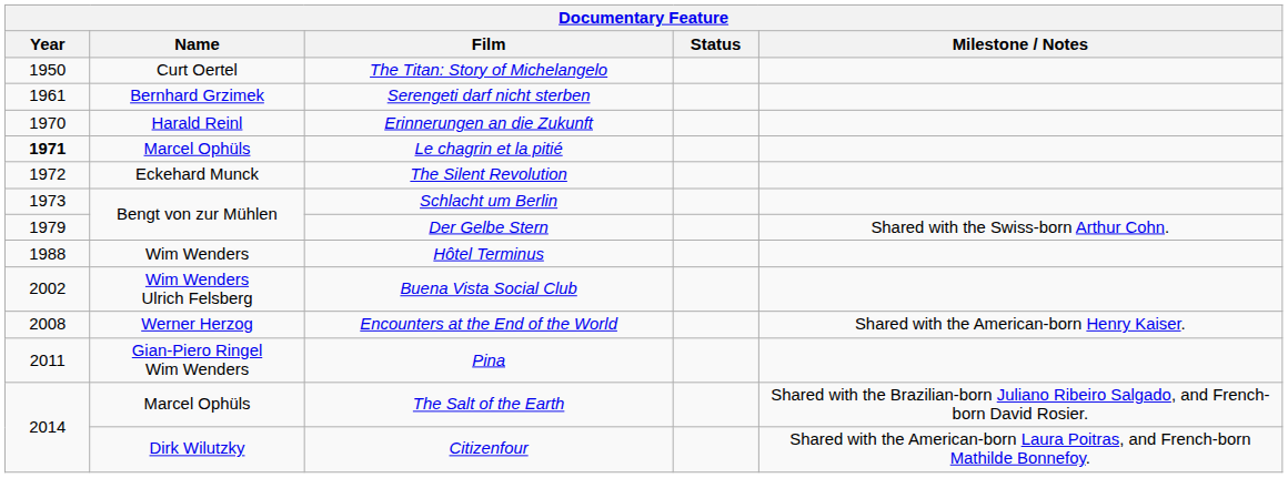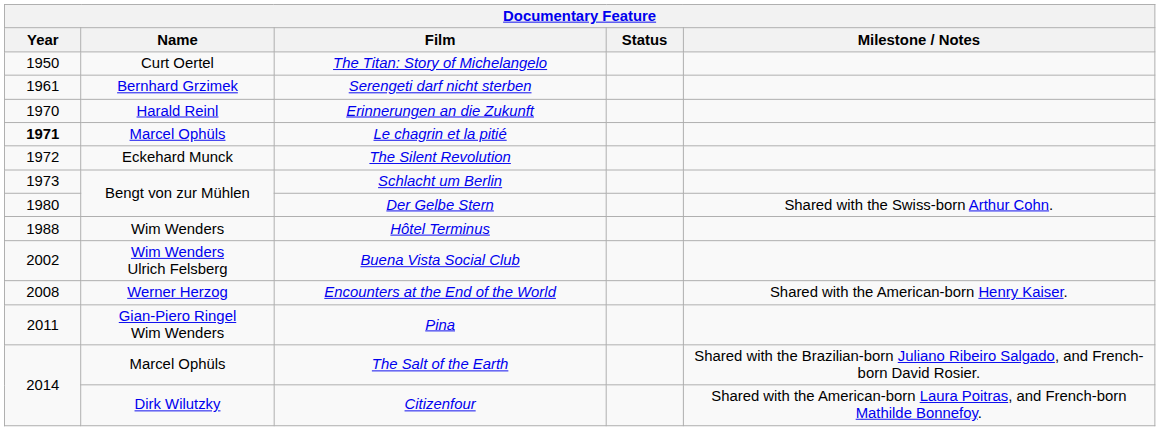Der Gelbe Stern | Year: 1979 -> 1980
